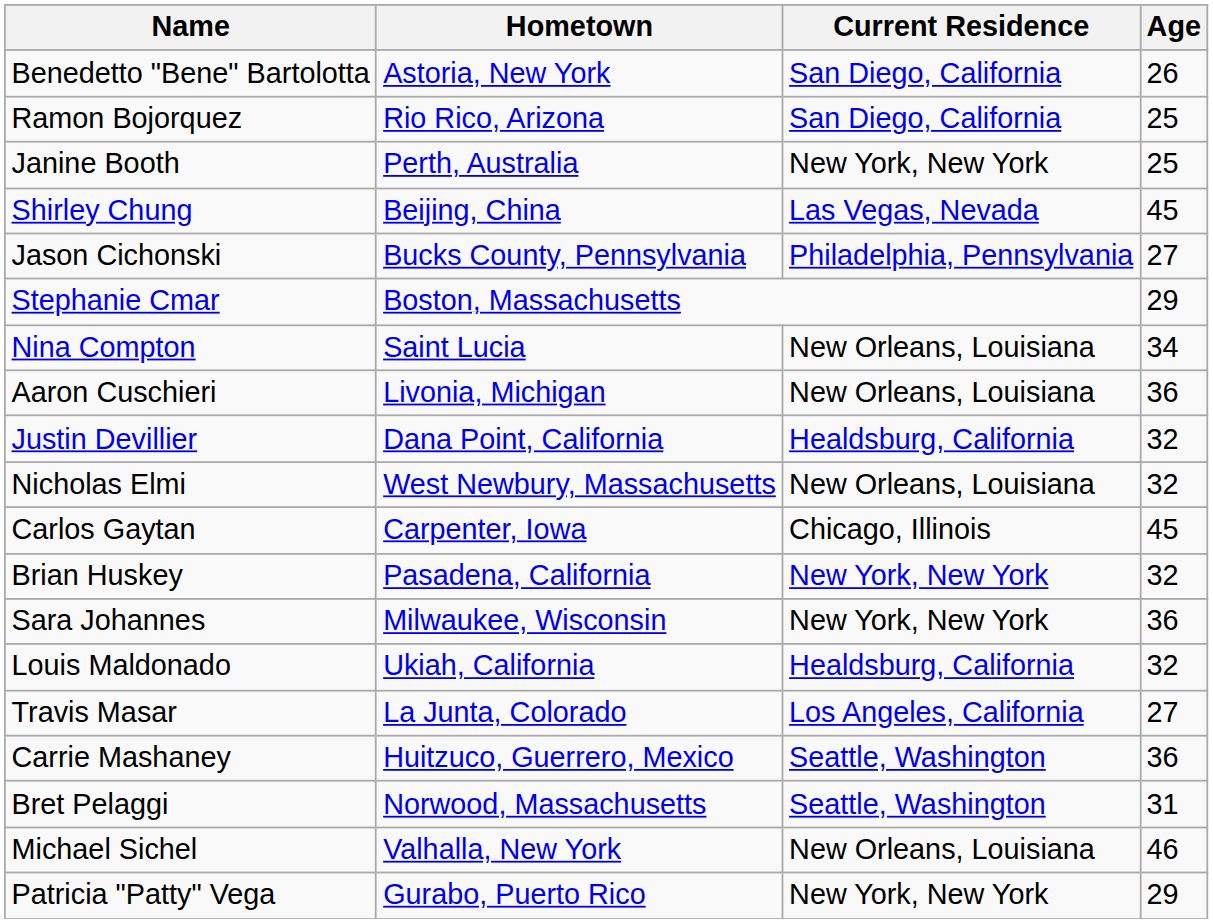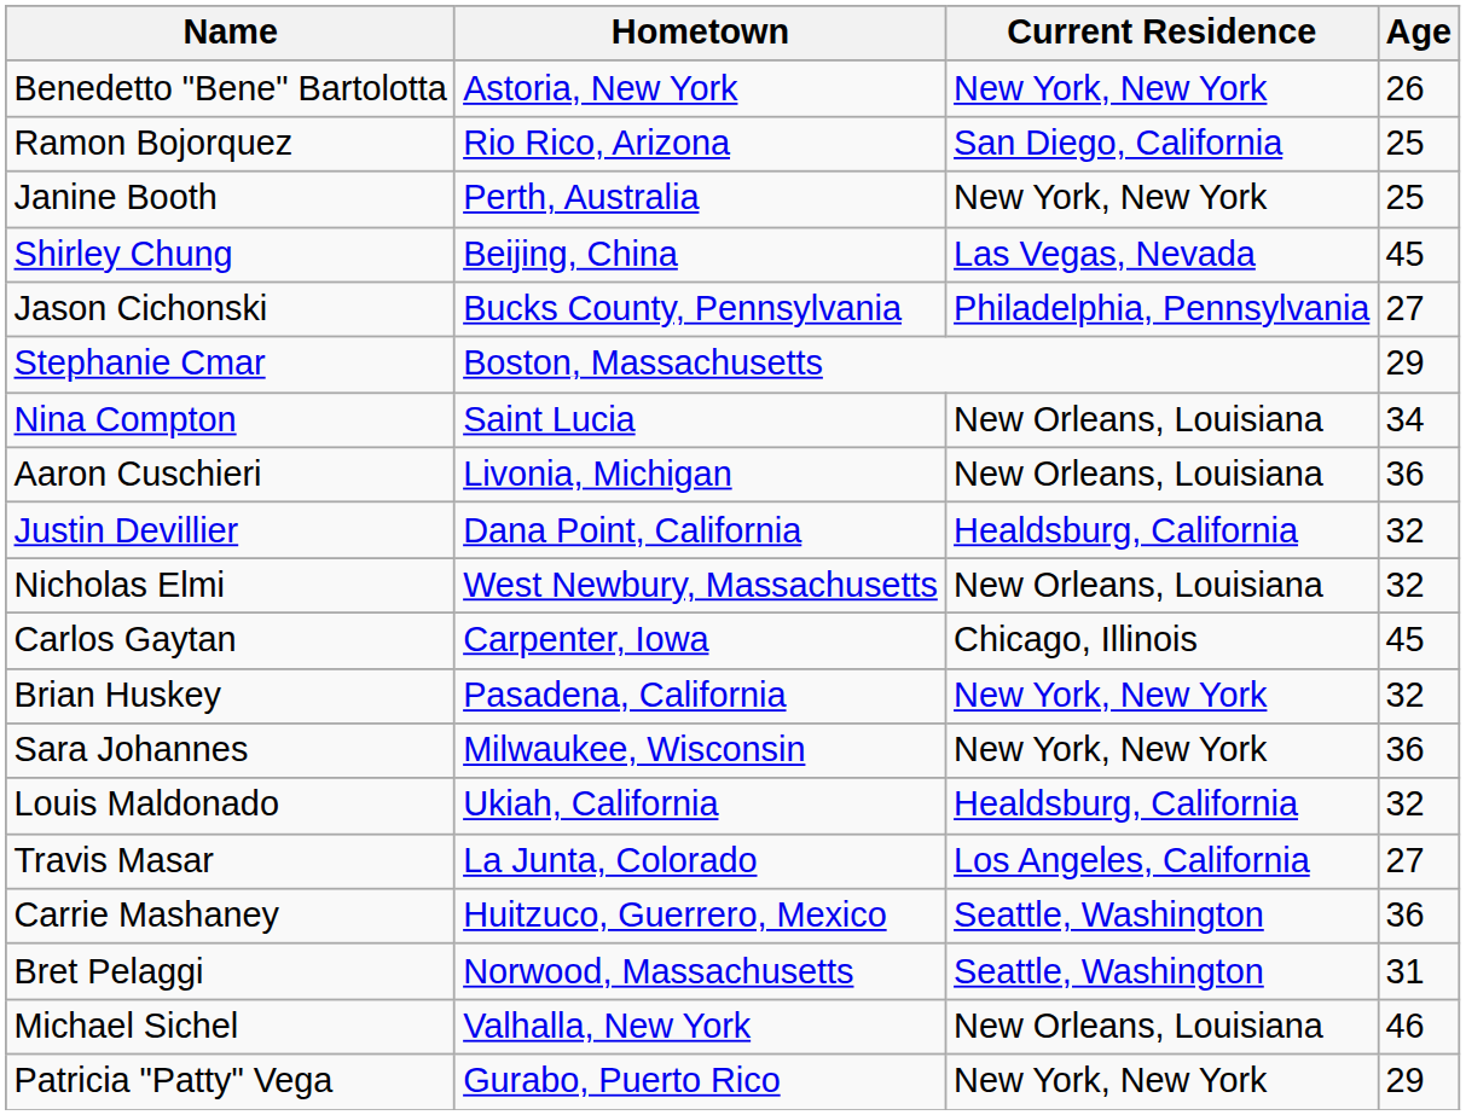Benedetto "Bene" Bartolotta | Current Residence: San Diego, California -> New York, New York
